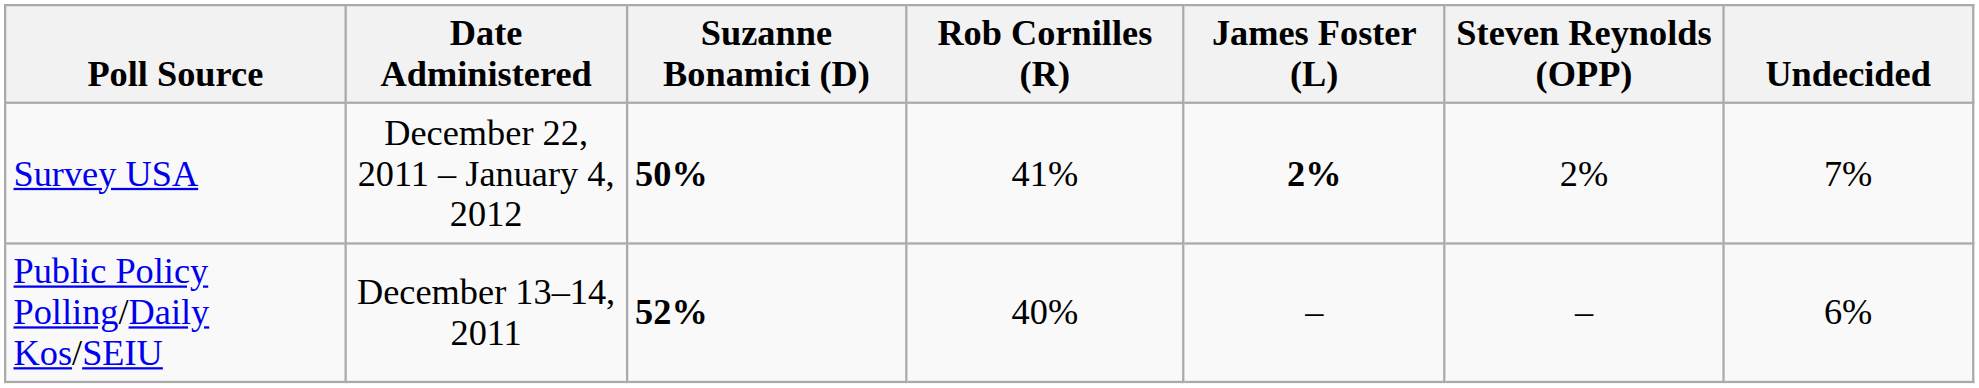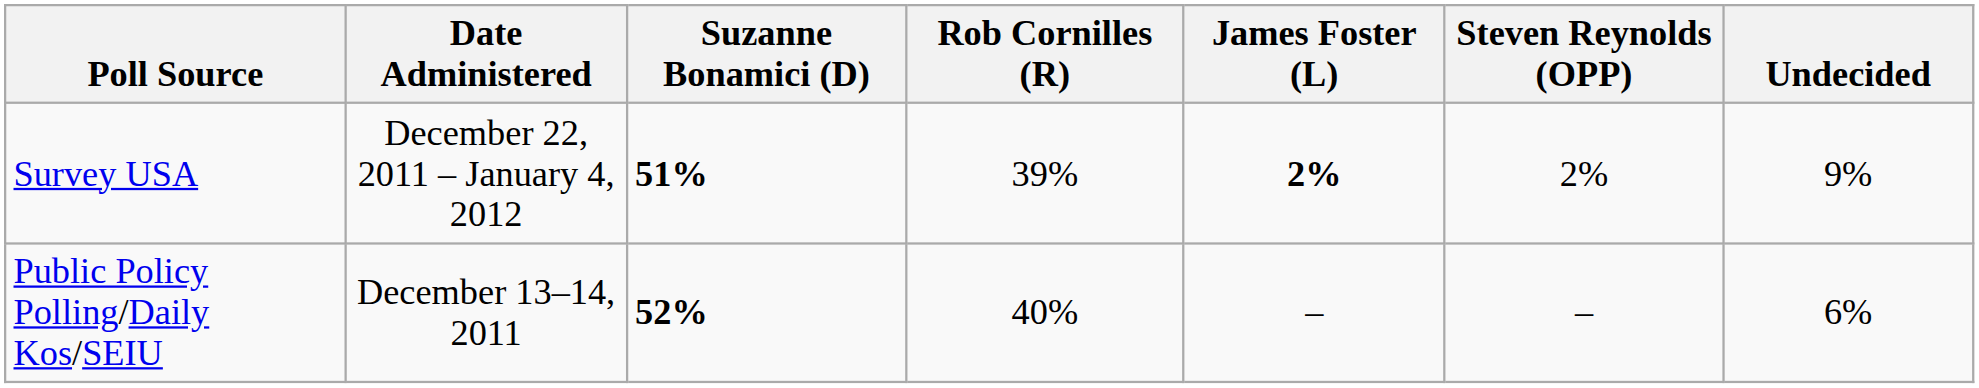Survey USA | Suzanne Bonamici (D): 50% -> 51%
Survey USA | Rob Cornilles (R): 41% -> 39%
Survey USA | Undecided: 7% -> 9%
